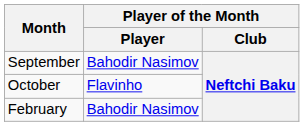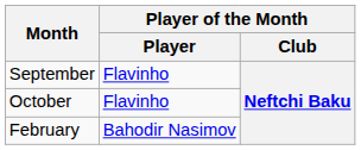September | Player of the Month / Player: Bahodir Nasimov -> Flavinho
